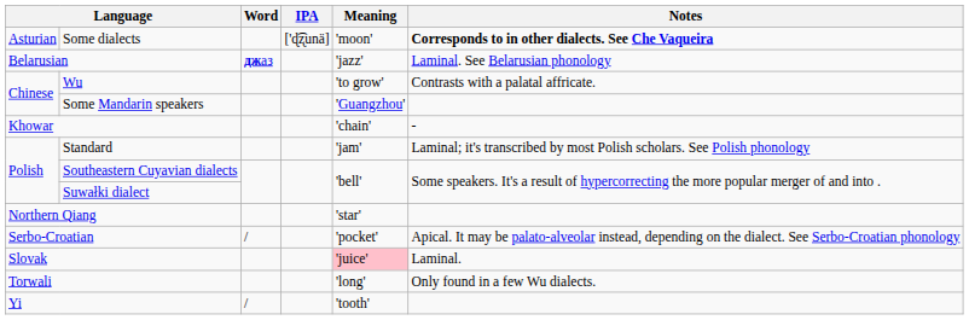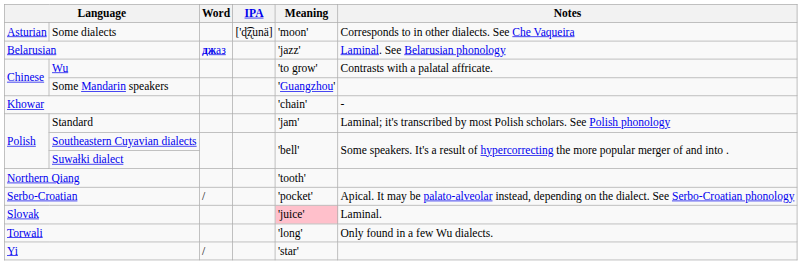Some dialects | Notes: bold -> normal
Northern Qiang | Meaning: 'star' -> 'tooth'
Yi | Meaning: 'tooth' -> 'star'
